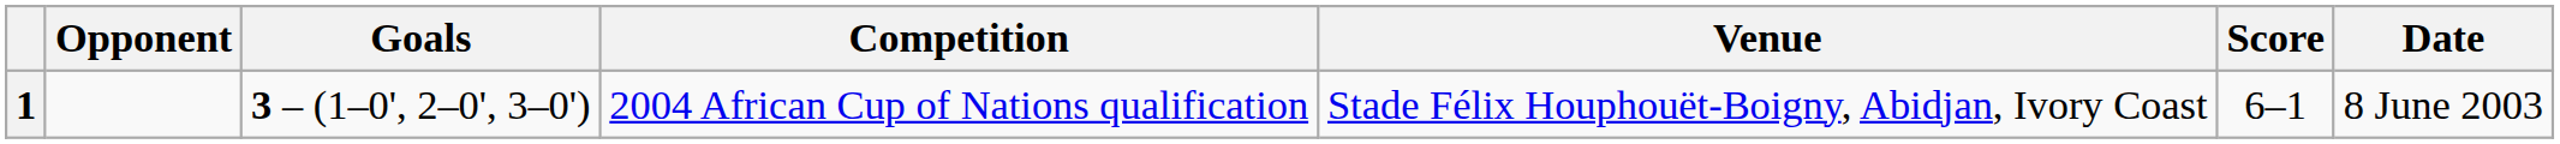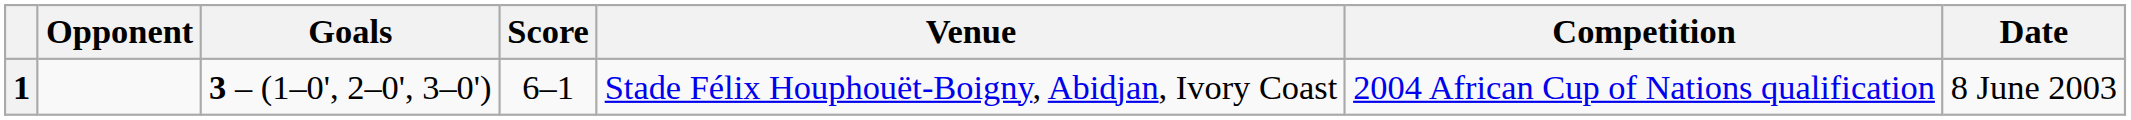columns swapped: Score <-> Competition
